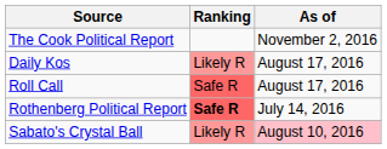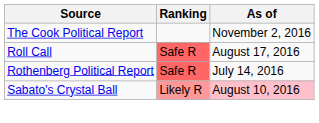- row: Daily Kos | Likely R | August 17, 2016
Rothenberg Political Report | Ranking: bold -> normal
